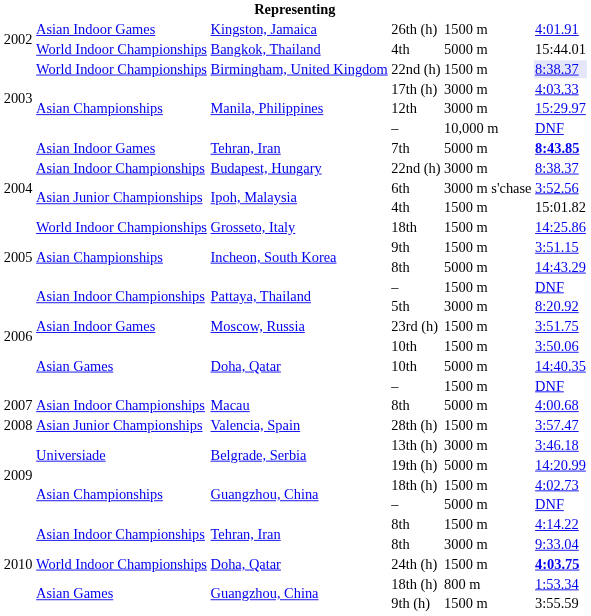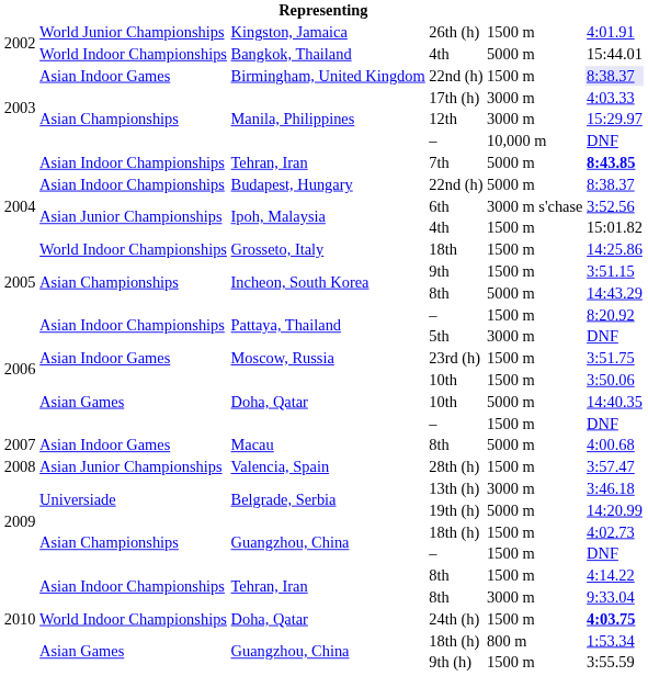26th (h) | column 2: Asian Indoor Games -> World Junior Championships
Birmingham, United Kingdom / 22nd (h) | column 2: World Indoor Championships -> Asian Indoor Games
7th | column 2: Asian Indoor Games -> Asian Indoor Championships
Budapest, Hungary / 22nd (h) | column 5: 3000 m -> 5000 m
Pattaya, Thailand / – | column 6: DNF -> 8:20.92
5th | column 6: 8:20.92 -> DNF
Macau / 8th | column 2: Asian Indoor Championships -> Asian Indoor Games
Guangzhou, China / – | column 5: 5000 m -> 1500 m
